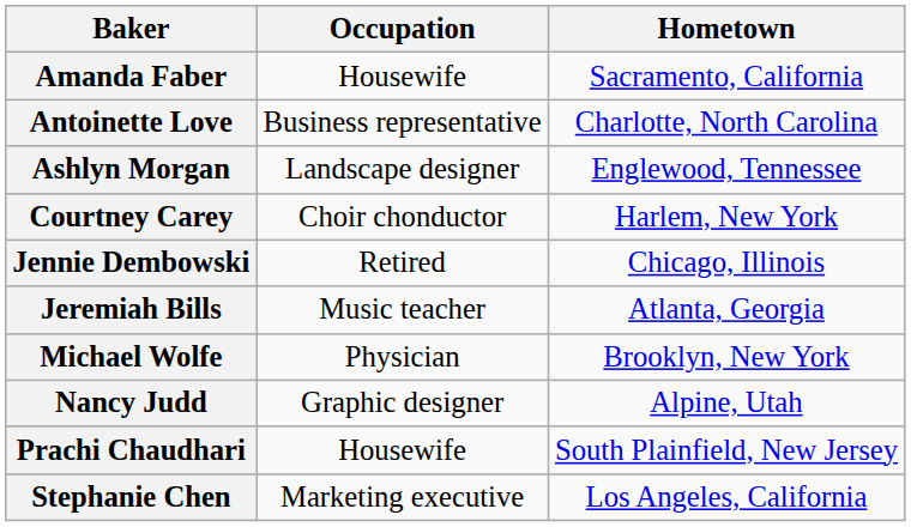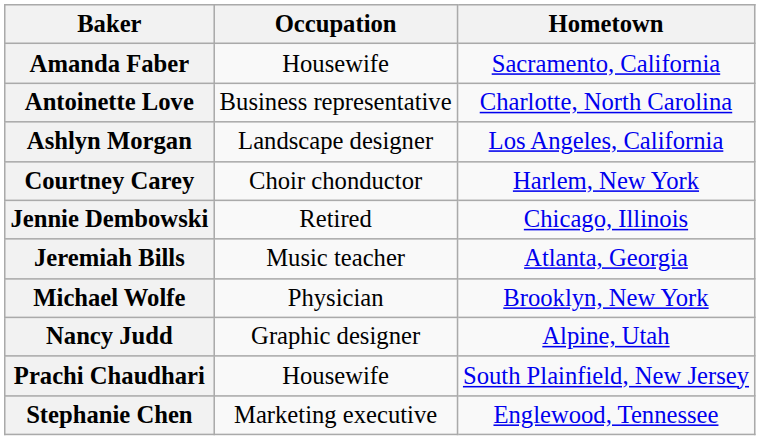Ashlyn Morgan | Hometown: Englewood, Tennessee -> Los Angeles, California
Stephanie Chen | Hometown: Los Angeles, California -> Englewood, Tennessee
